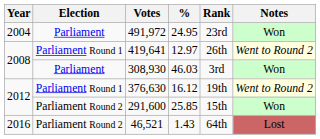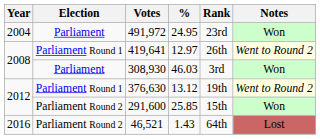376,630 | %: 16.12 -> 13.12
